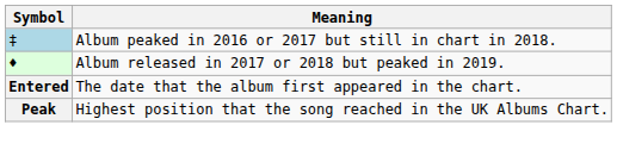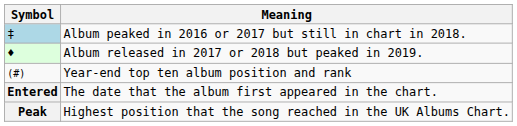+ row: (#) | Year-end top ten album position and rank
